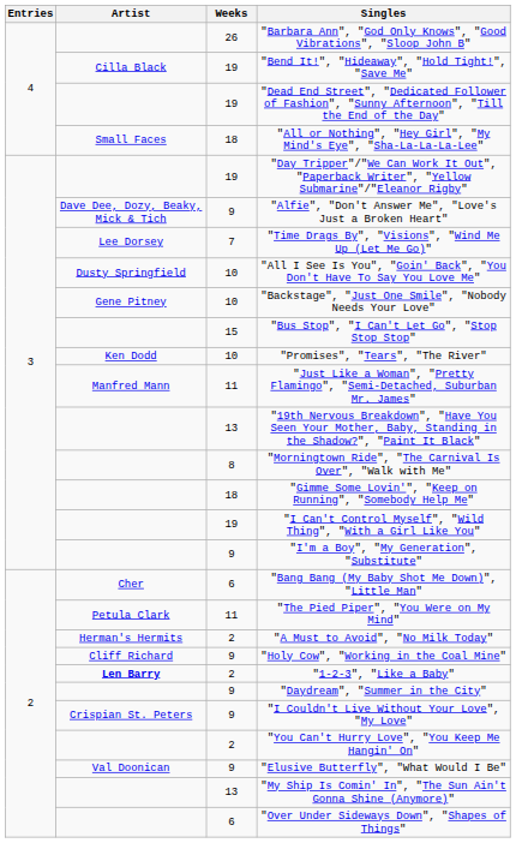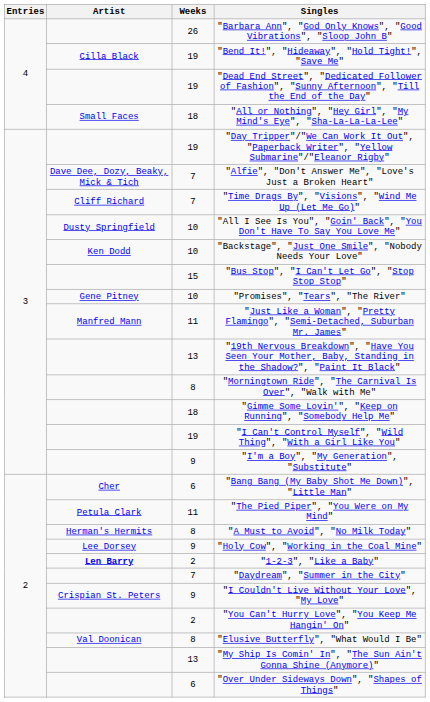"Alfie", "Don't Answer Me", "Love's Just a Broken Heart" | Weeks: 9 -> 7
"Time Drags By", "Visions", "Wind Me Up (Let Me Go)" | Artist: Lee Dorsey -> Cliff Richard
"Backstage", "Just One Smile", "Nobody Needs Your Love" | Artist: Gene Pitney -> Ken Dodd
"Promises", "Tears", "The River" | Artist: Ken Dodd -> Gene Pitney
"A Must to Avoid", "No Milk Today" | Weeks: 2 -> 8
"Holy Cow", "Working in the Coal Mine" | Artist: Cliff Richard -> Lee Dorsey
"Daydream", "Summer in the City" | Weeks: 9 -> 7
"Elusive Butterfly", "What Would I Be" | Weeks: 9 -> 8
